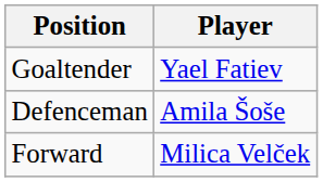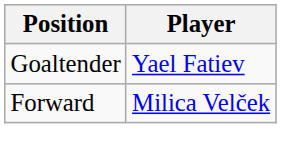- row: Defenceman | Amila Šoše
